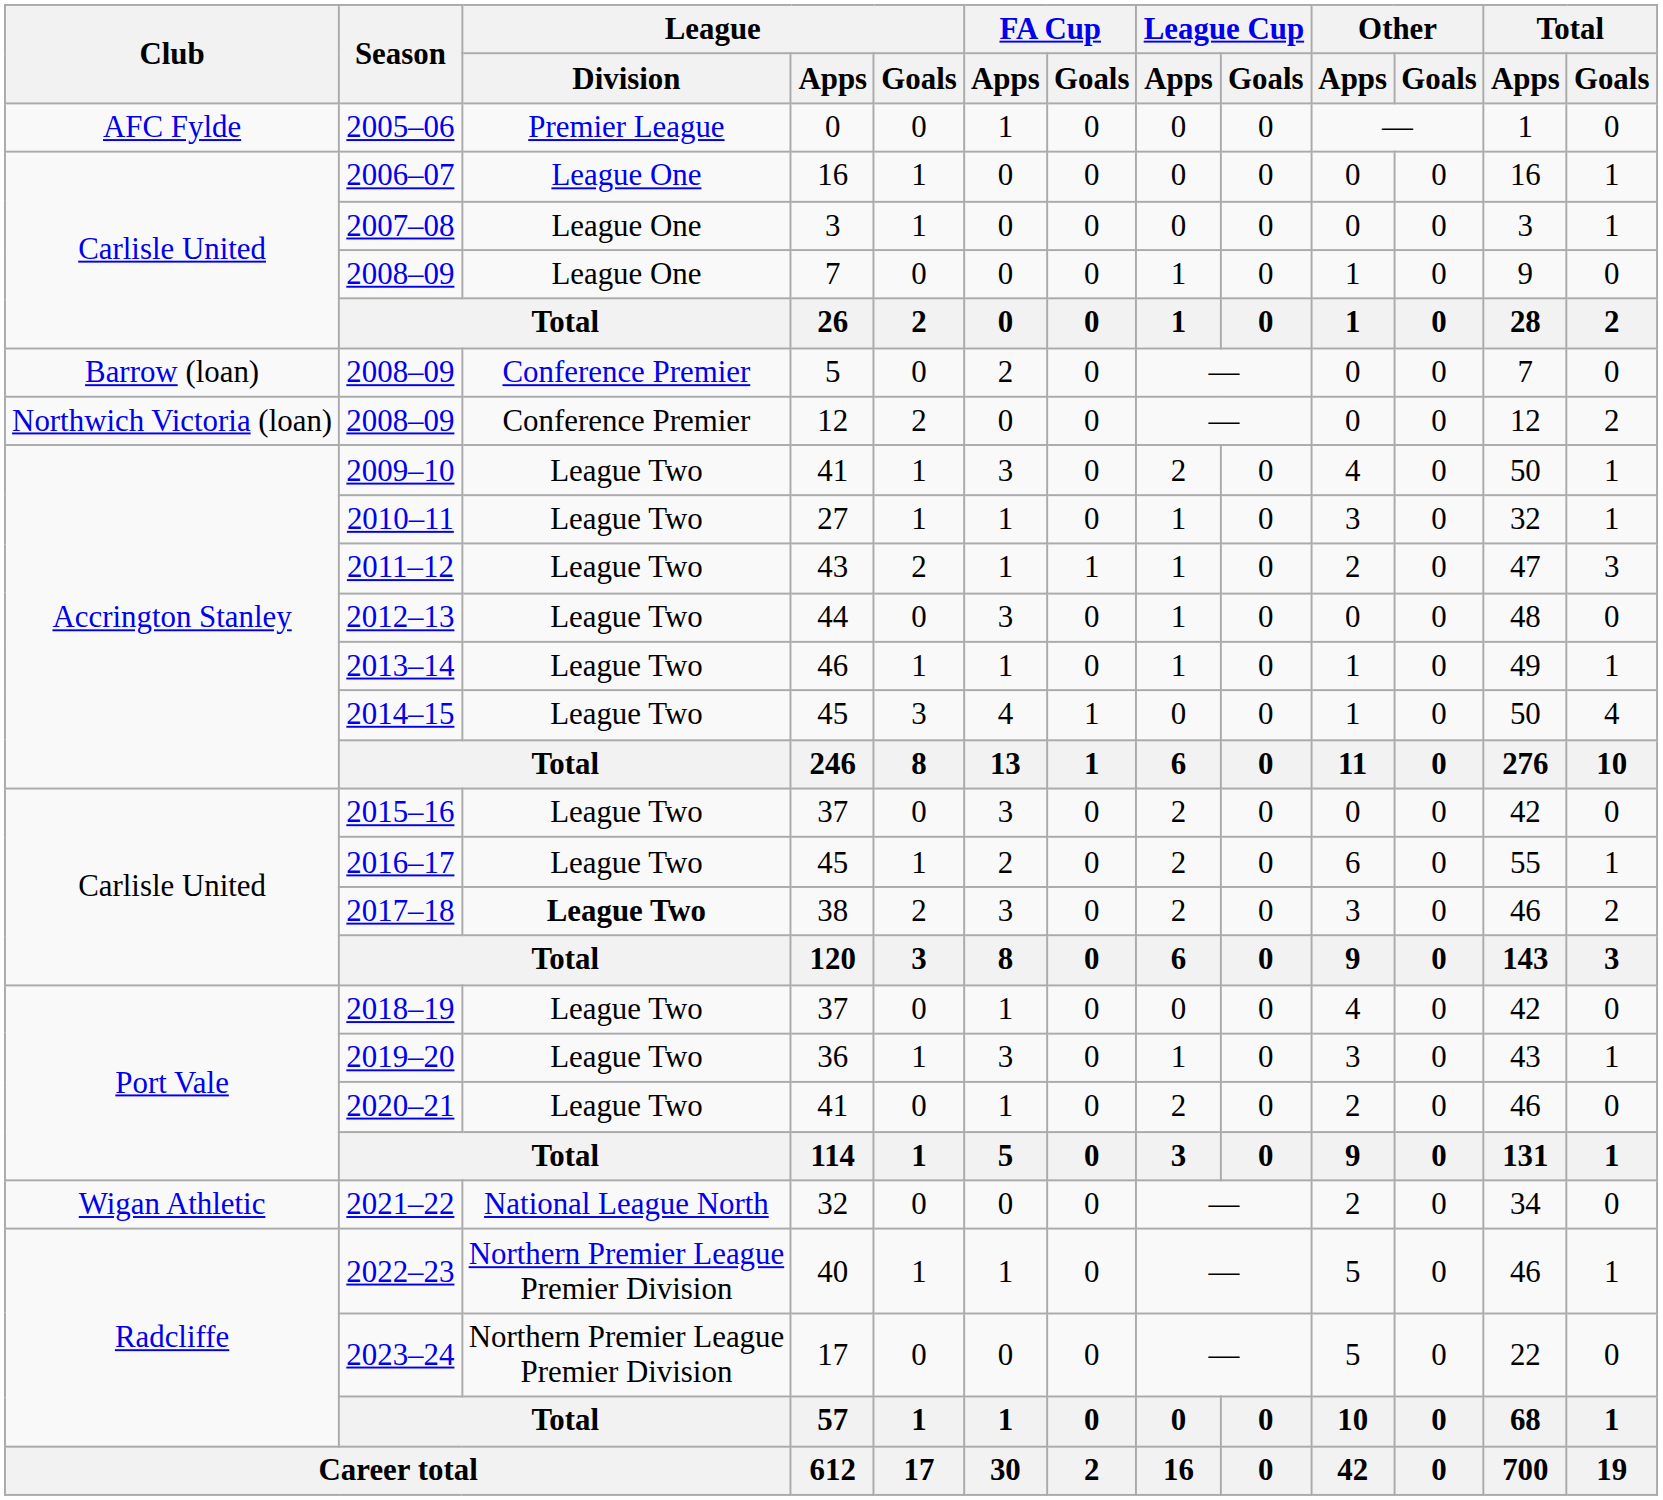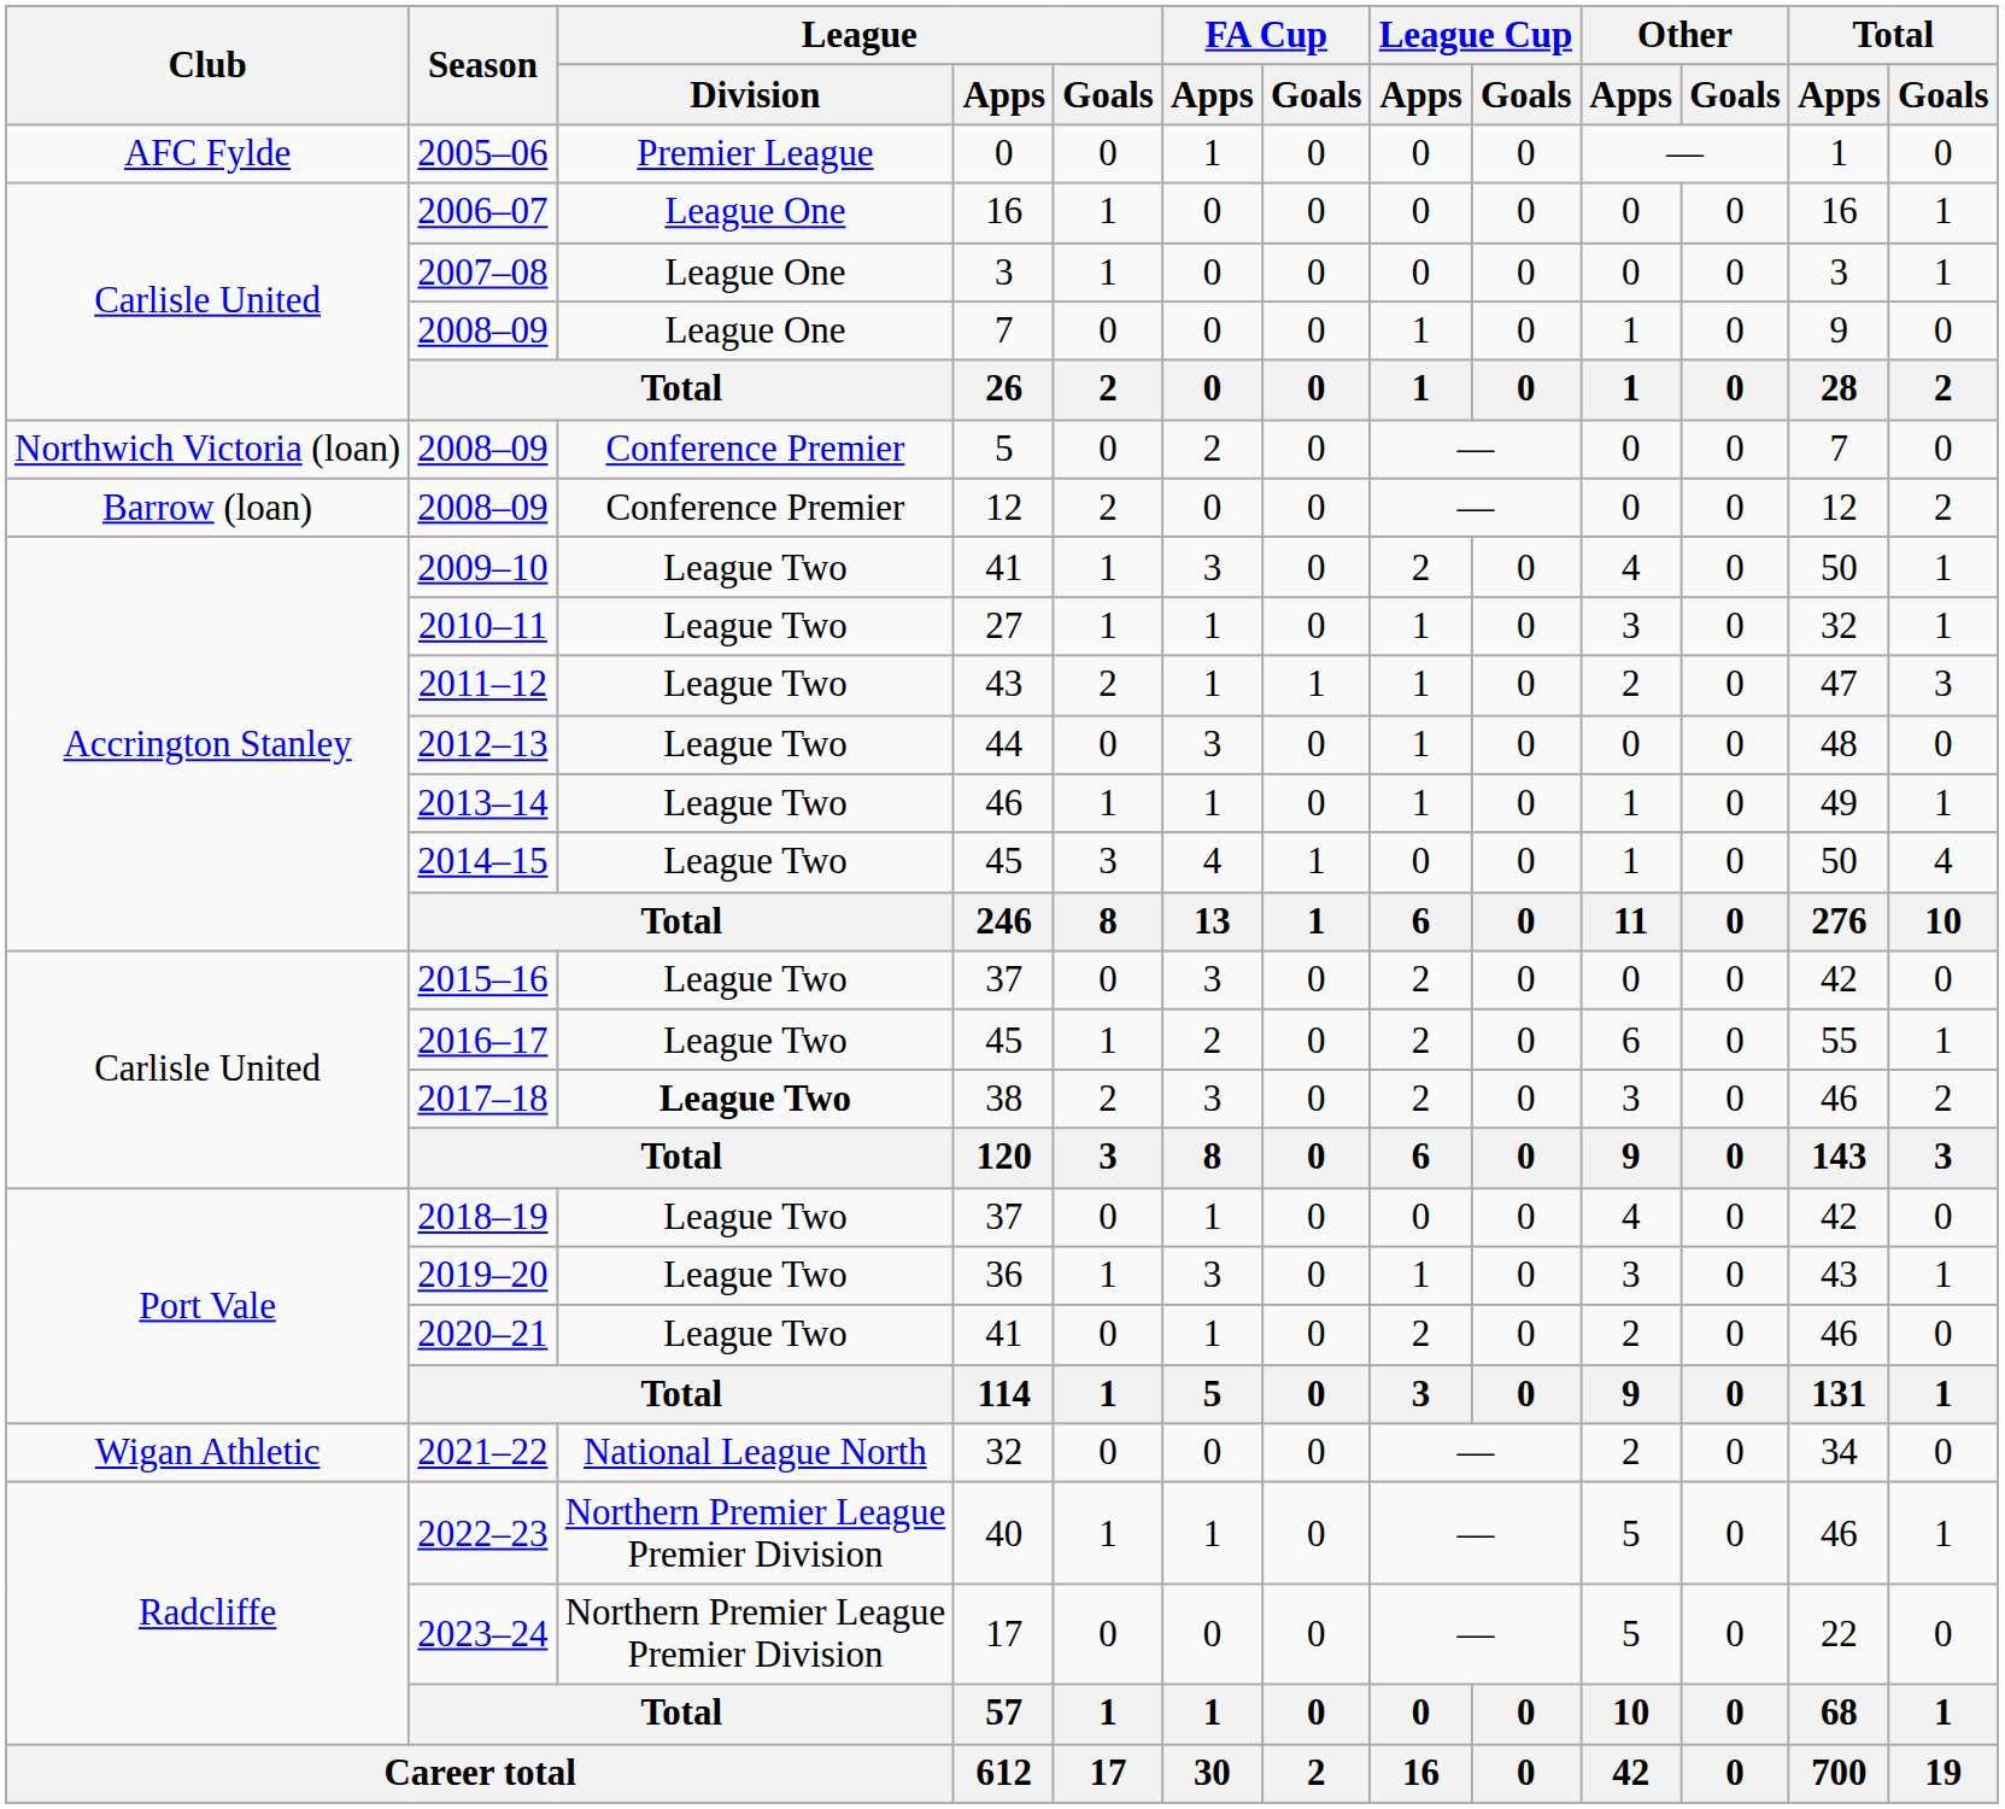2008–09 / 5 | Club: Barrow (loan) -> Northwich Victoria (loan)
2008–09 / 12 | Club: Northwich Victoria (loan) -> Barrow (loan)
